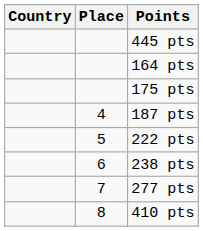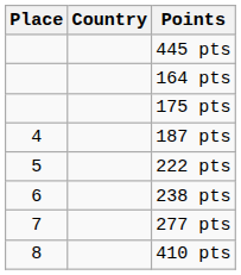columns swapped: Place <-> Country
